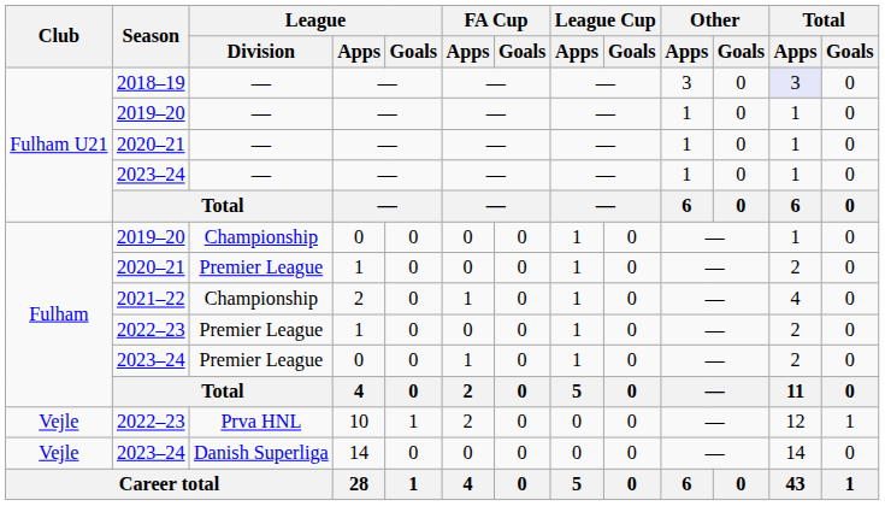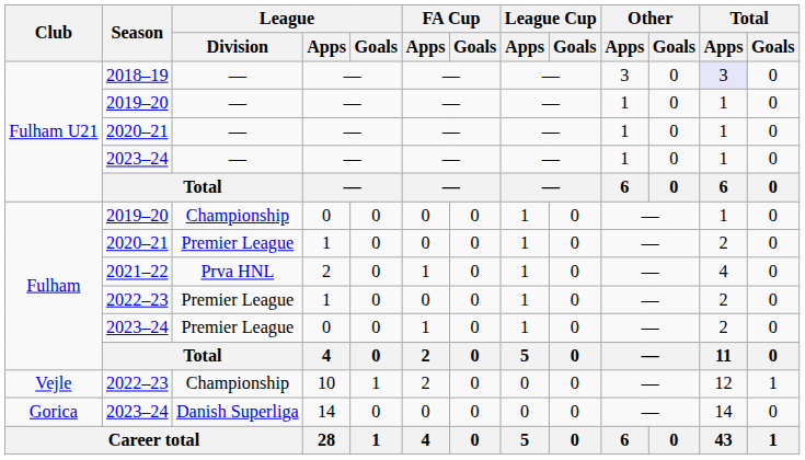2021–22 | League / Division: Championship -> Prva HNL
2022–23 / 10 | League / Division: Prva HNL -> Championship
2023–24 / 14 | Club: Vejle -> Gorica
